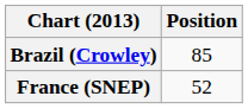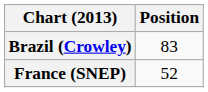Brazil (Crowley) | Position: 85 -> 83
